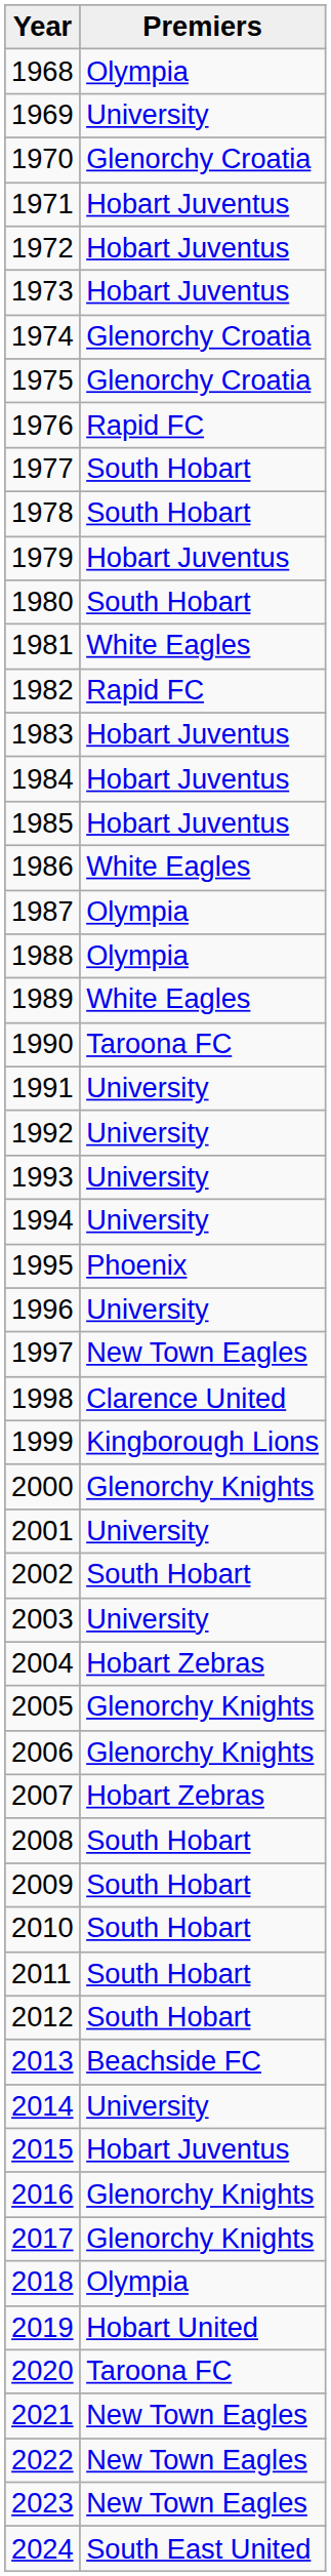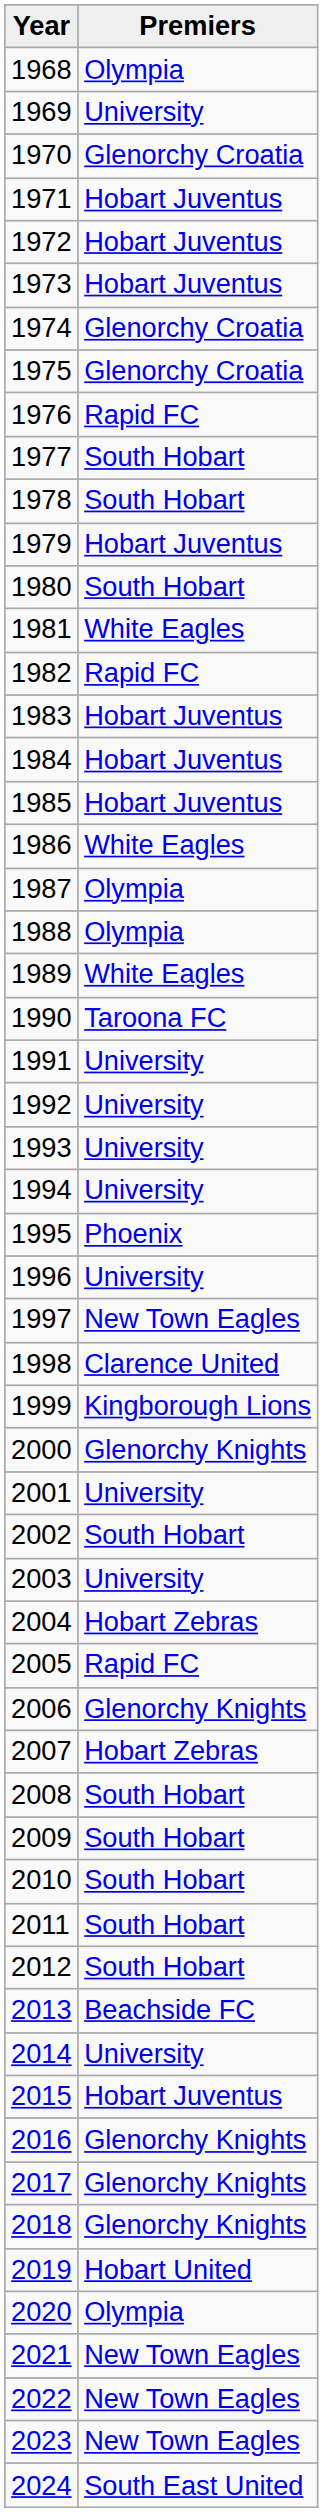2005 | Premiers: Glenorchy Knights -> Rapid FC
2018 | Premiers: Olympia -> Glenorchy Knights
2020 | Premiers: Taroona FC -> Olympia
